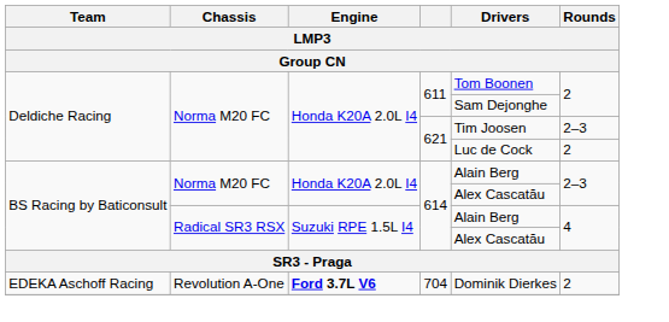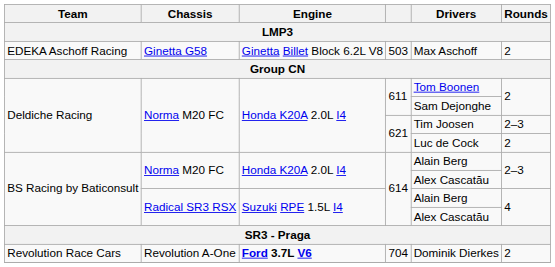+ row: EDEKA Aschoff Racing | Ginetta G58 | Ginetta Billet Block 6.2L V8 | 503 | Max Aschoff | 2
704 | Team: EDEKA Aschoff Racing -> Revolution Race Cars
